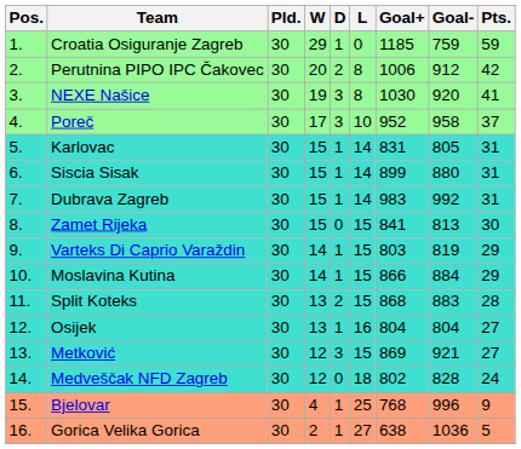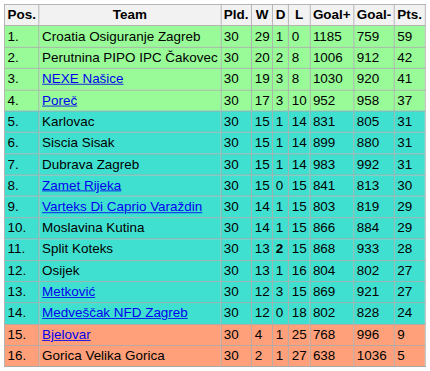Split Koteks | D: normal -> bold
Split Koteks | Goal-: 883 -> 933
Osijek | Goal-: 804 -> 802
